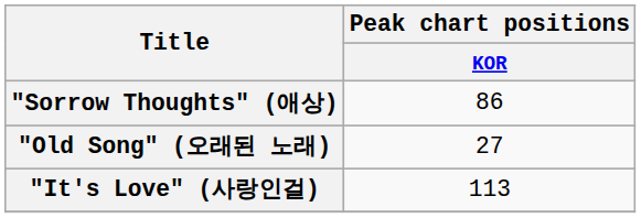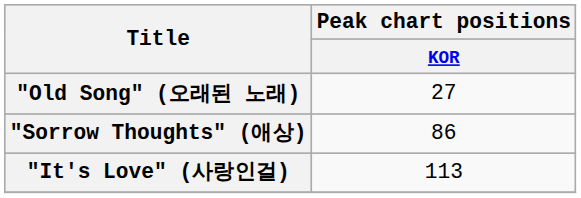rows swapped: "Old Song" (오래된 노래) <-> "Sorrow Thoughts" (애상)
